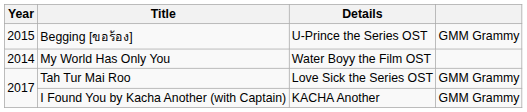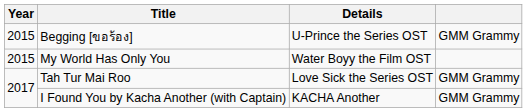My World Has Only You | Year: 2014 -> 2015
